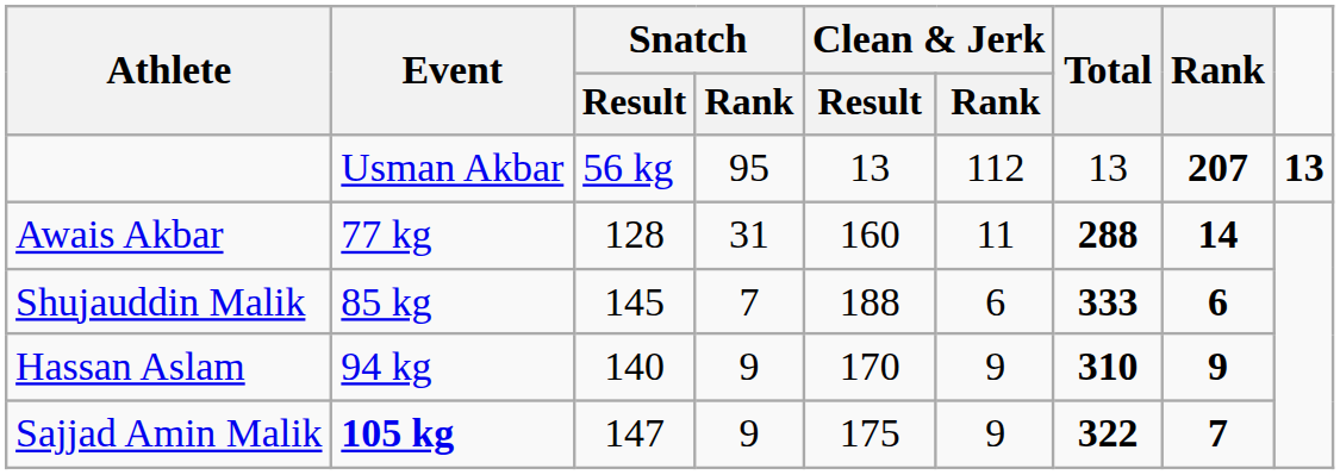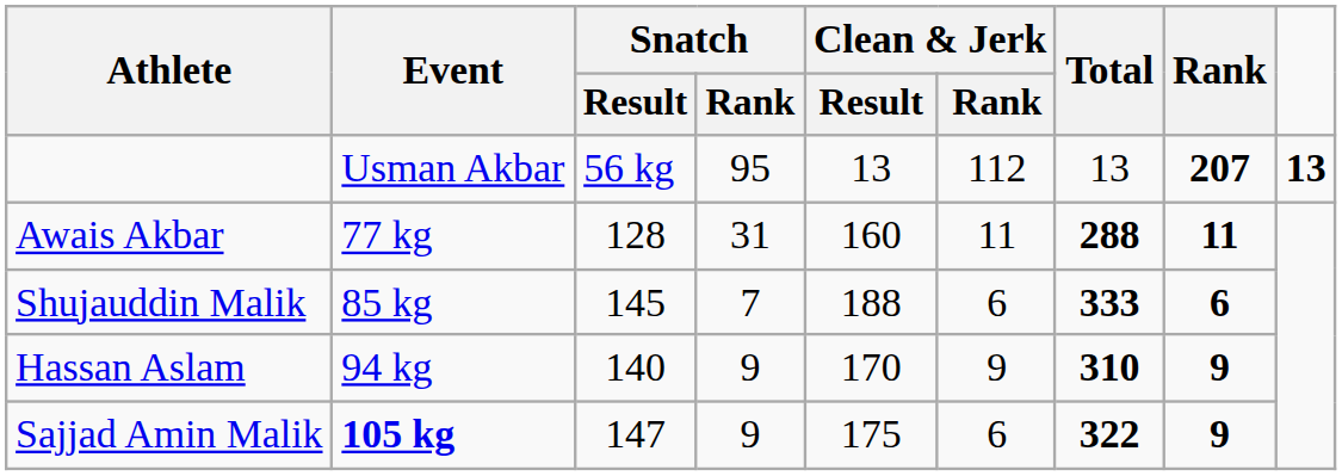Awais Akbar | Rank: 14 -> 11
Sajjad Amin Malik | Clean & Jerk / Rank: 9 -> 6
Sajjad Amin Malik | Rank: 7 -> 9
